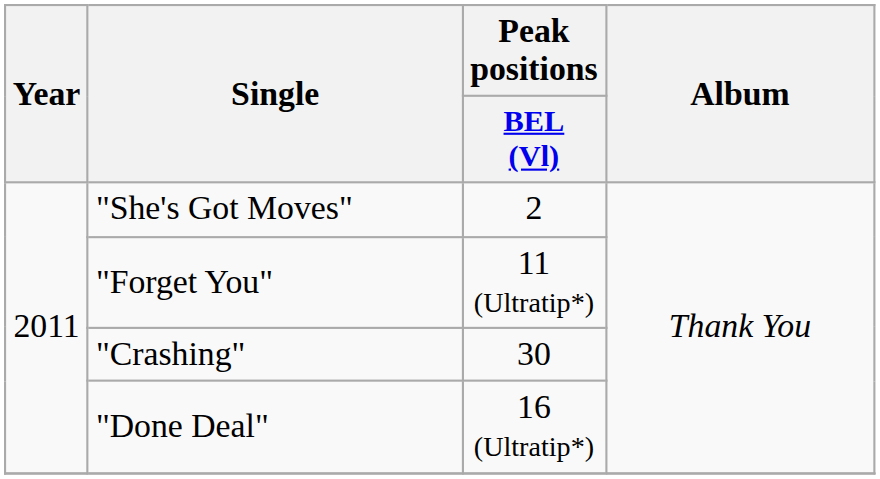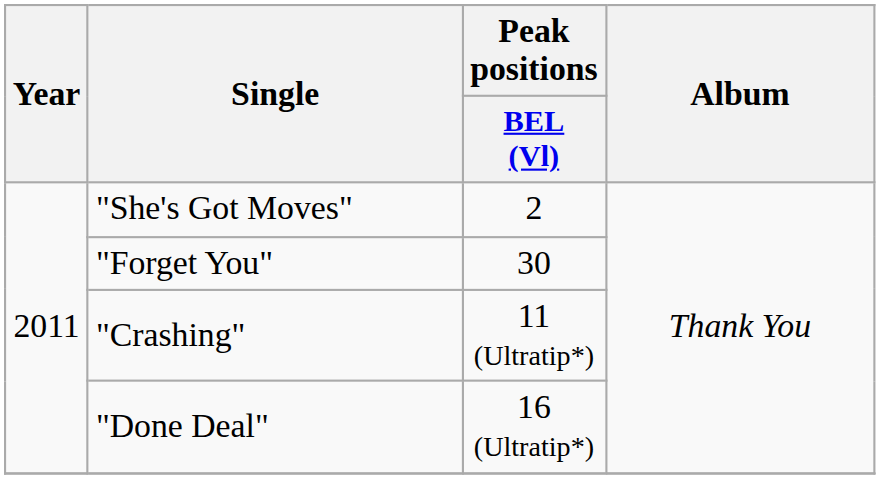"Forget You" | Peak positions / BEL (Vl): 11 (Ultratip*) -> 30
"Crashing" | Peak positions / BEL (Vl): 30 -> 11 (Ultratip*)
